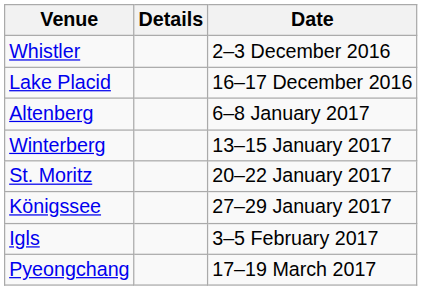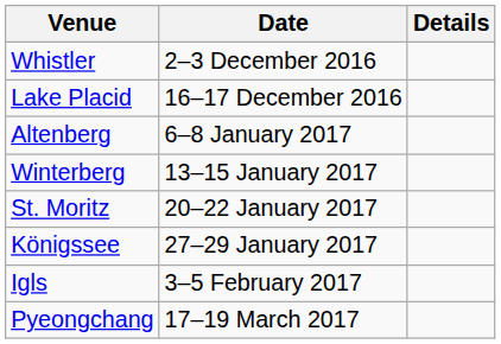columns swapped: Date <-> Details
